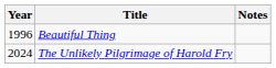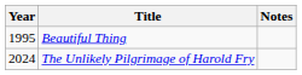Beautiful Thing | Year: 1996 -> 1995
